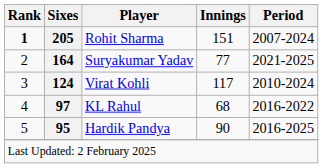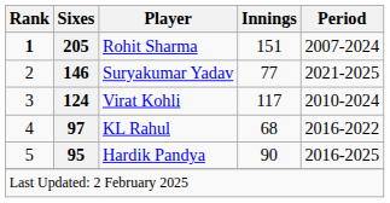Suryakumar Yadav | Sixes: 164 -> 146
